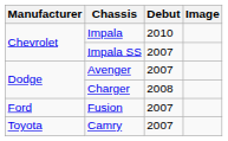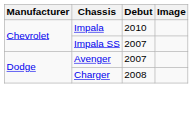- row: Ford | Fusion | 2007
- row: Toyota | Camry | 2007
